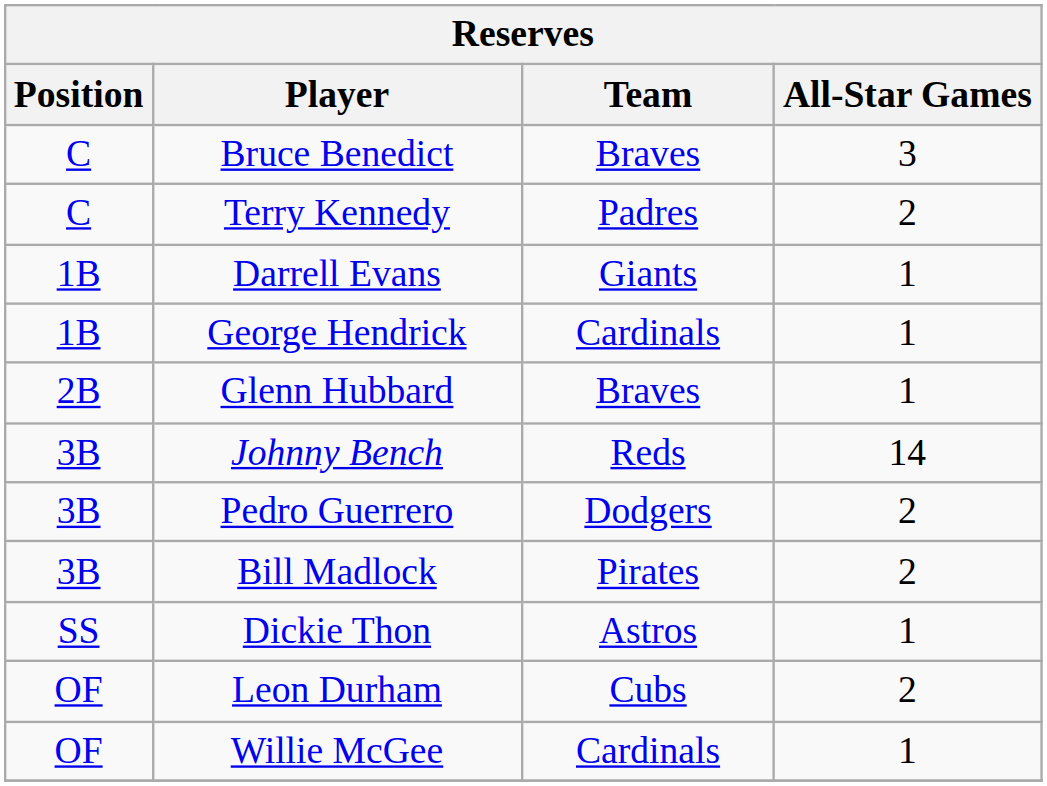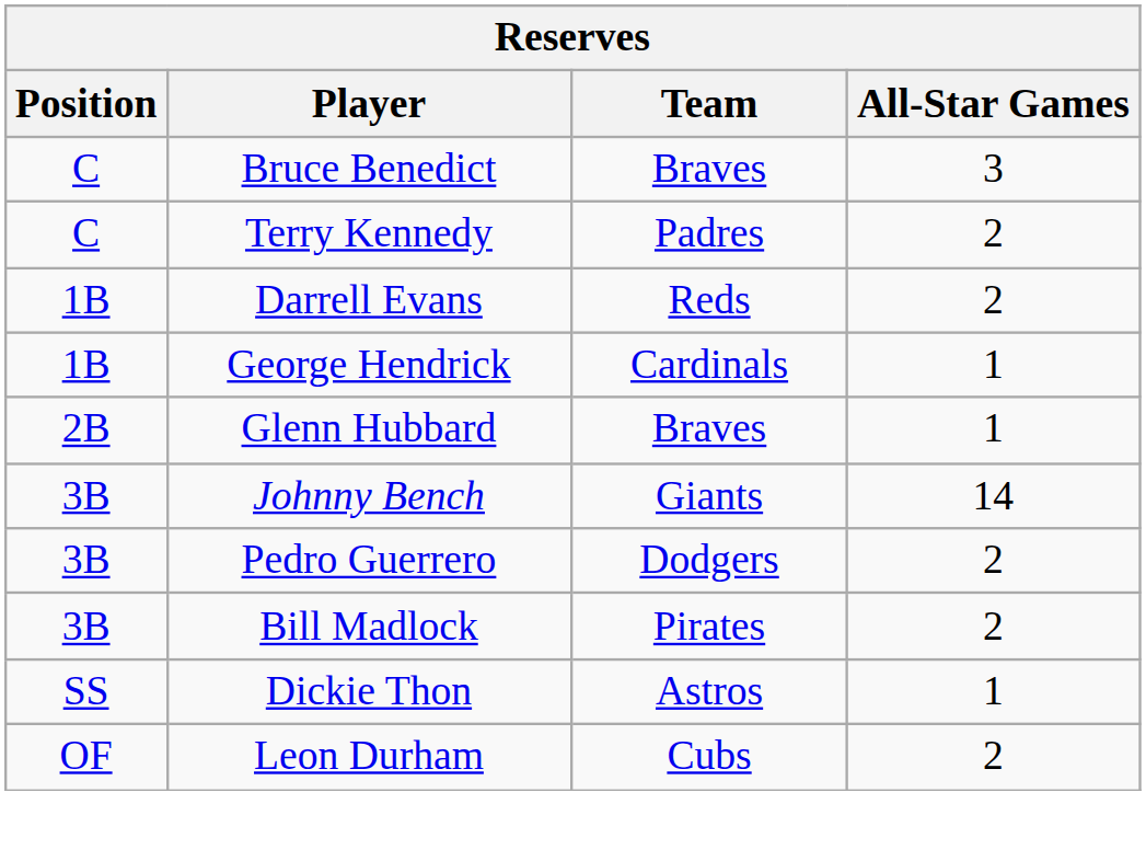Darrell Evans | Team: Giants -> Reds
Darrell Evans | All-Star Games: 1 -> 2
Johnny Bench | Team: Reds -> Giants
- row: OF | Willie McGee | Cardinals | 1
